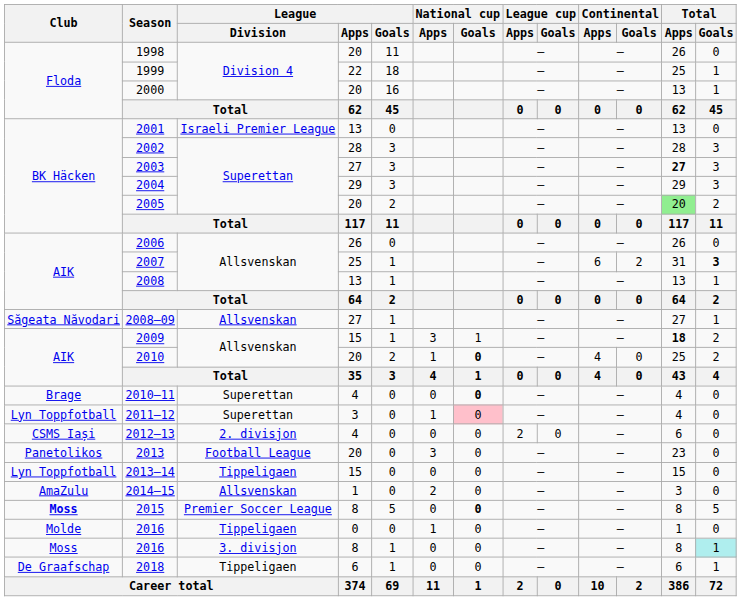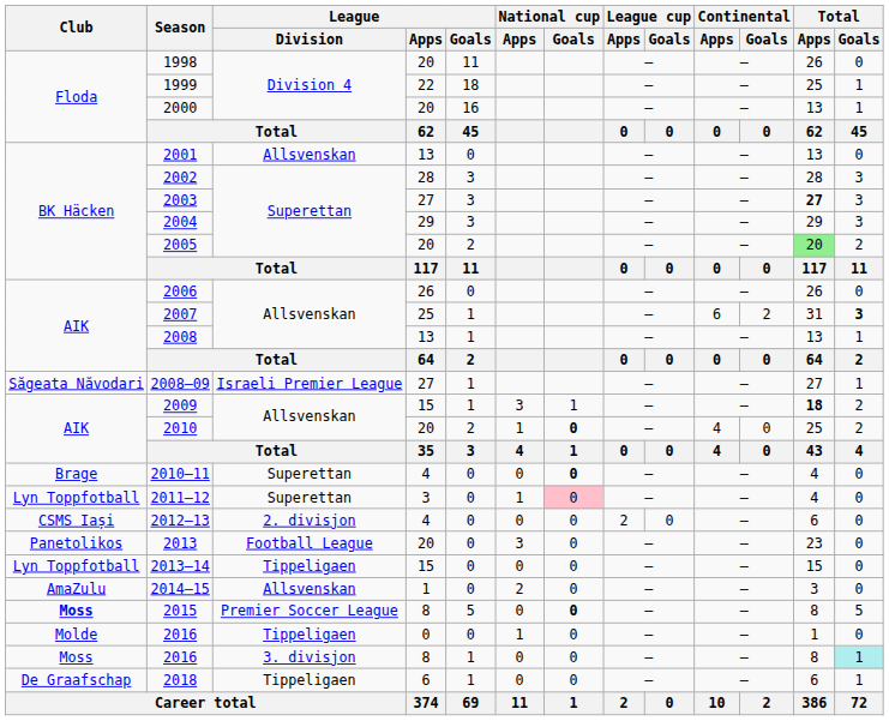2001 | League / Division: Israeli Premier League -> Allsvenskan
2008–09 | League / Division: Allsvenskan -> Israeli Premier League
